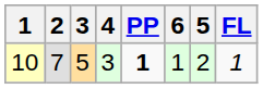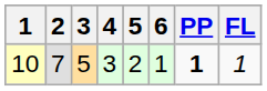columns swapped: 5 <-> PP
